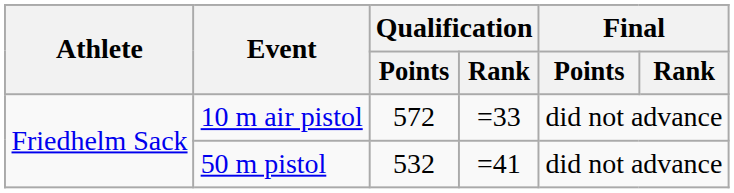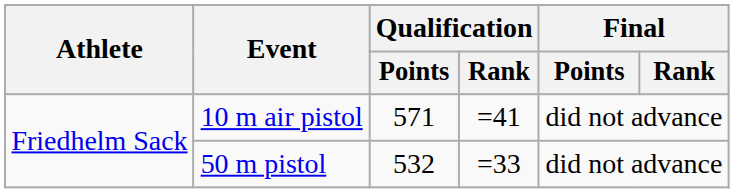10 m air pistol | Qualification / Points: 572 -> 571
10 m air pistol | Qualification / Rank: =33 -> =41
50 m pistol | Qualification / Rank: =41 -> =33
